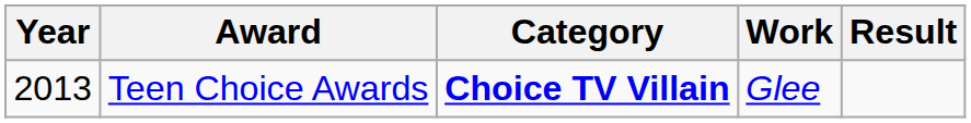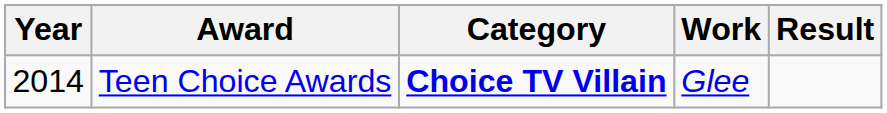Teen Choice Awards | Year: 2013 -> 2014
